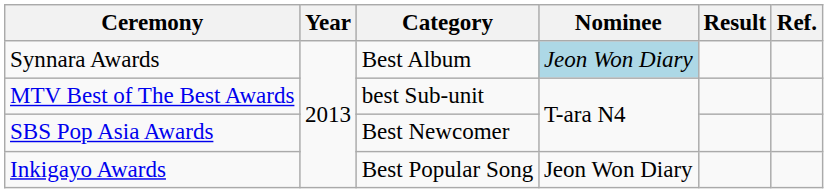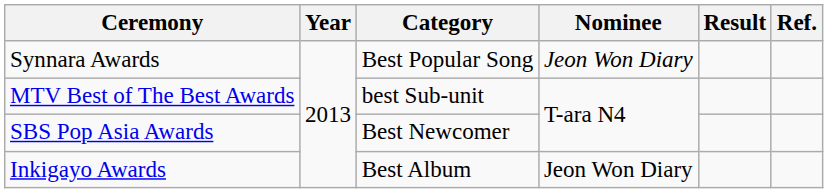Synnara Awards | Category: Best Album -> Best Popular Song
Synnara Awards | Nominee: lightblue background -> no background
Inkigayo Awards | Category: Best Popular Song -> Best Album
